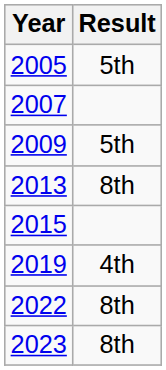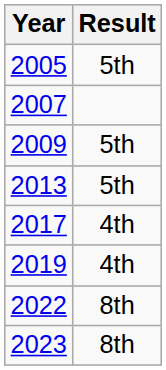2013 | Result: 8th -> 5th
- row: 2015
+ row: 2017 | 4th
